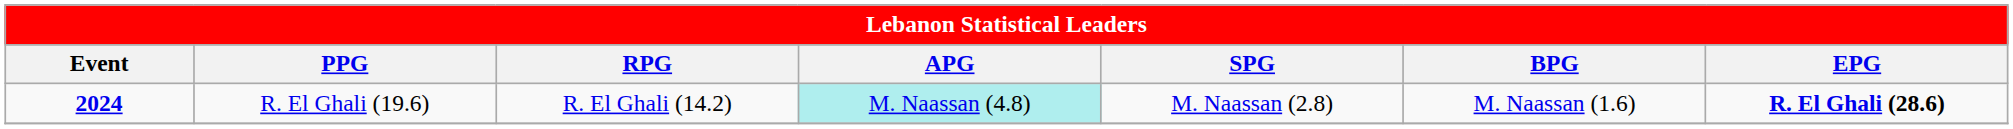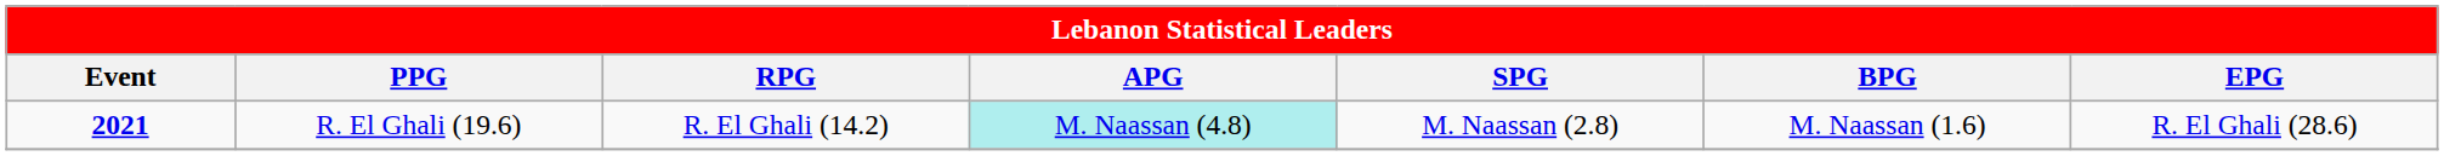R. El Ghali (19.6) | Event: 2024 -> 2021
R. El Ghali (19.6) | EPG: bold -> normal
